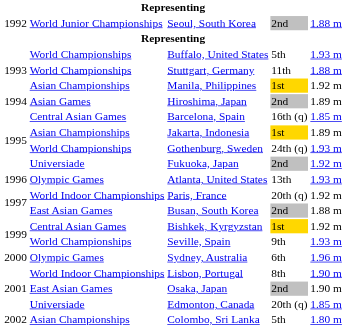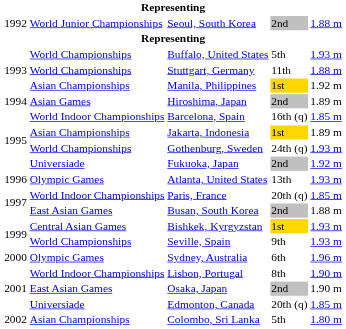Barcelona, Spain | column 2: Central Asian Games -> World Indoor Championships
Paris, France | column 5: 1.92 m -> 1.85 m
Bishkek, Kyrgyzstan | column 5: 1.92 m -> 1.93 m
